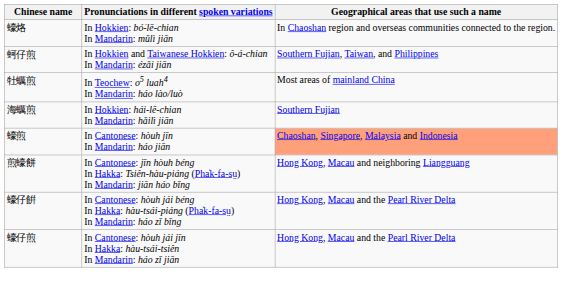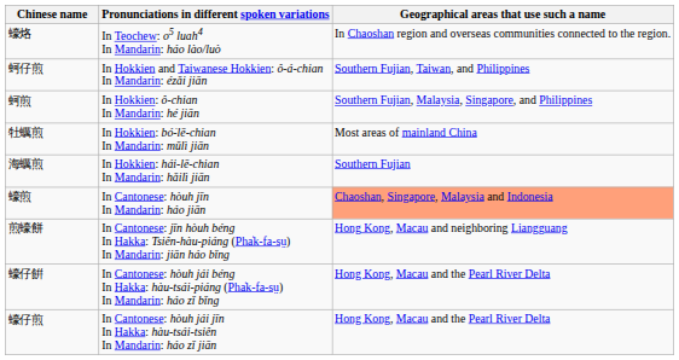蠔烙 | Pronunciations in different spoken variations: In Hokkien: bó͘-lē-chian In Mandarin: mǔlì jiān -> In Teochew: o5 luah4 In Mandarin: háo lào/luò
+ row: 蚵煎 | In Hokkien: ô-chian In Mandarin: hé jiān | Southern Fujian, Malaysia, Singapore, and Philippines
牡蠣煎 | Pronunciations in different spoken variations: In Teochew: o5 luah4 In Mandarin: háo lào/luò -> In Hokkien: bó͘-lē-chian In Mandarin: mǔlì jiān
